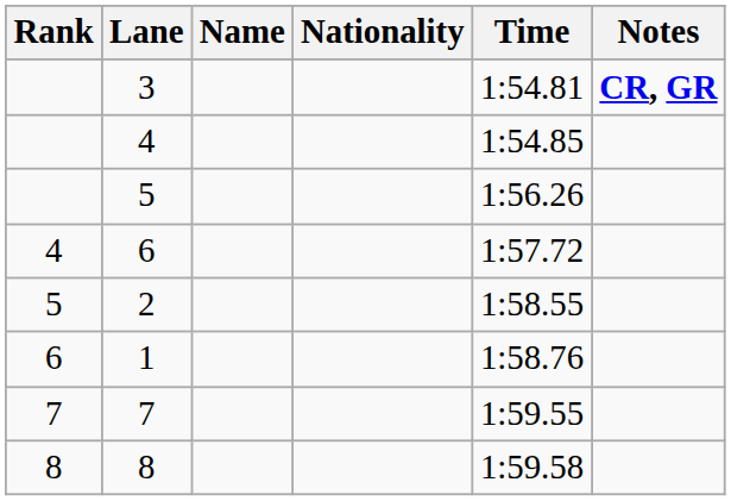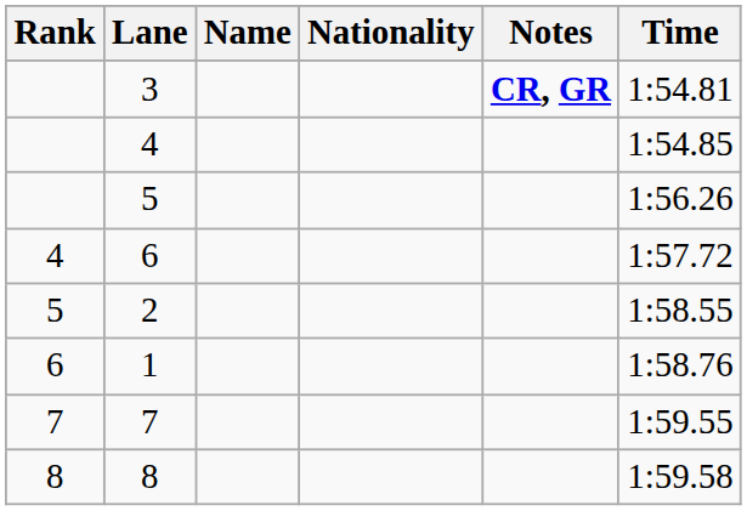columns swapped: Time <-> Notes
